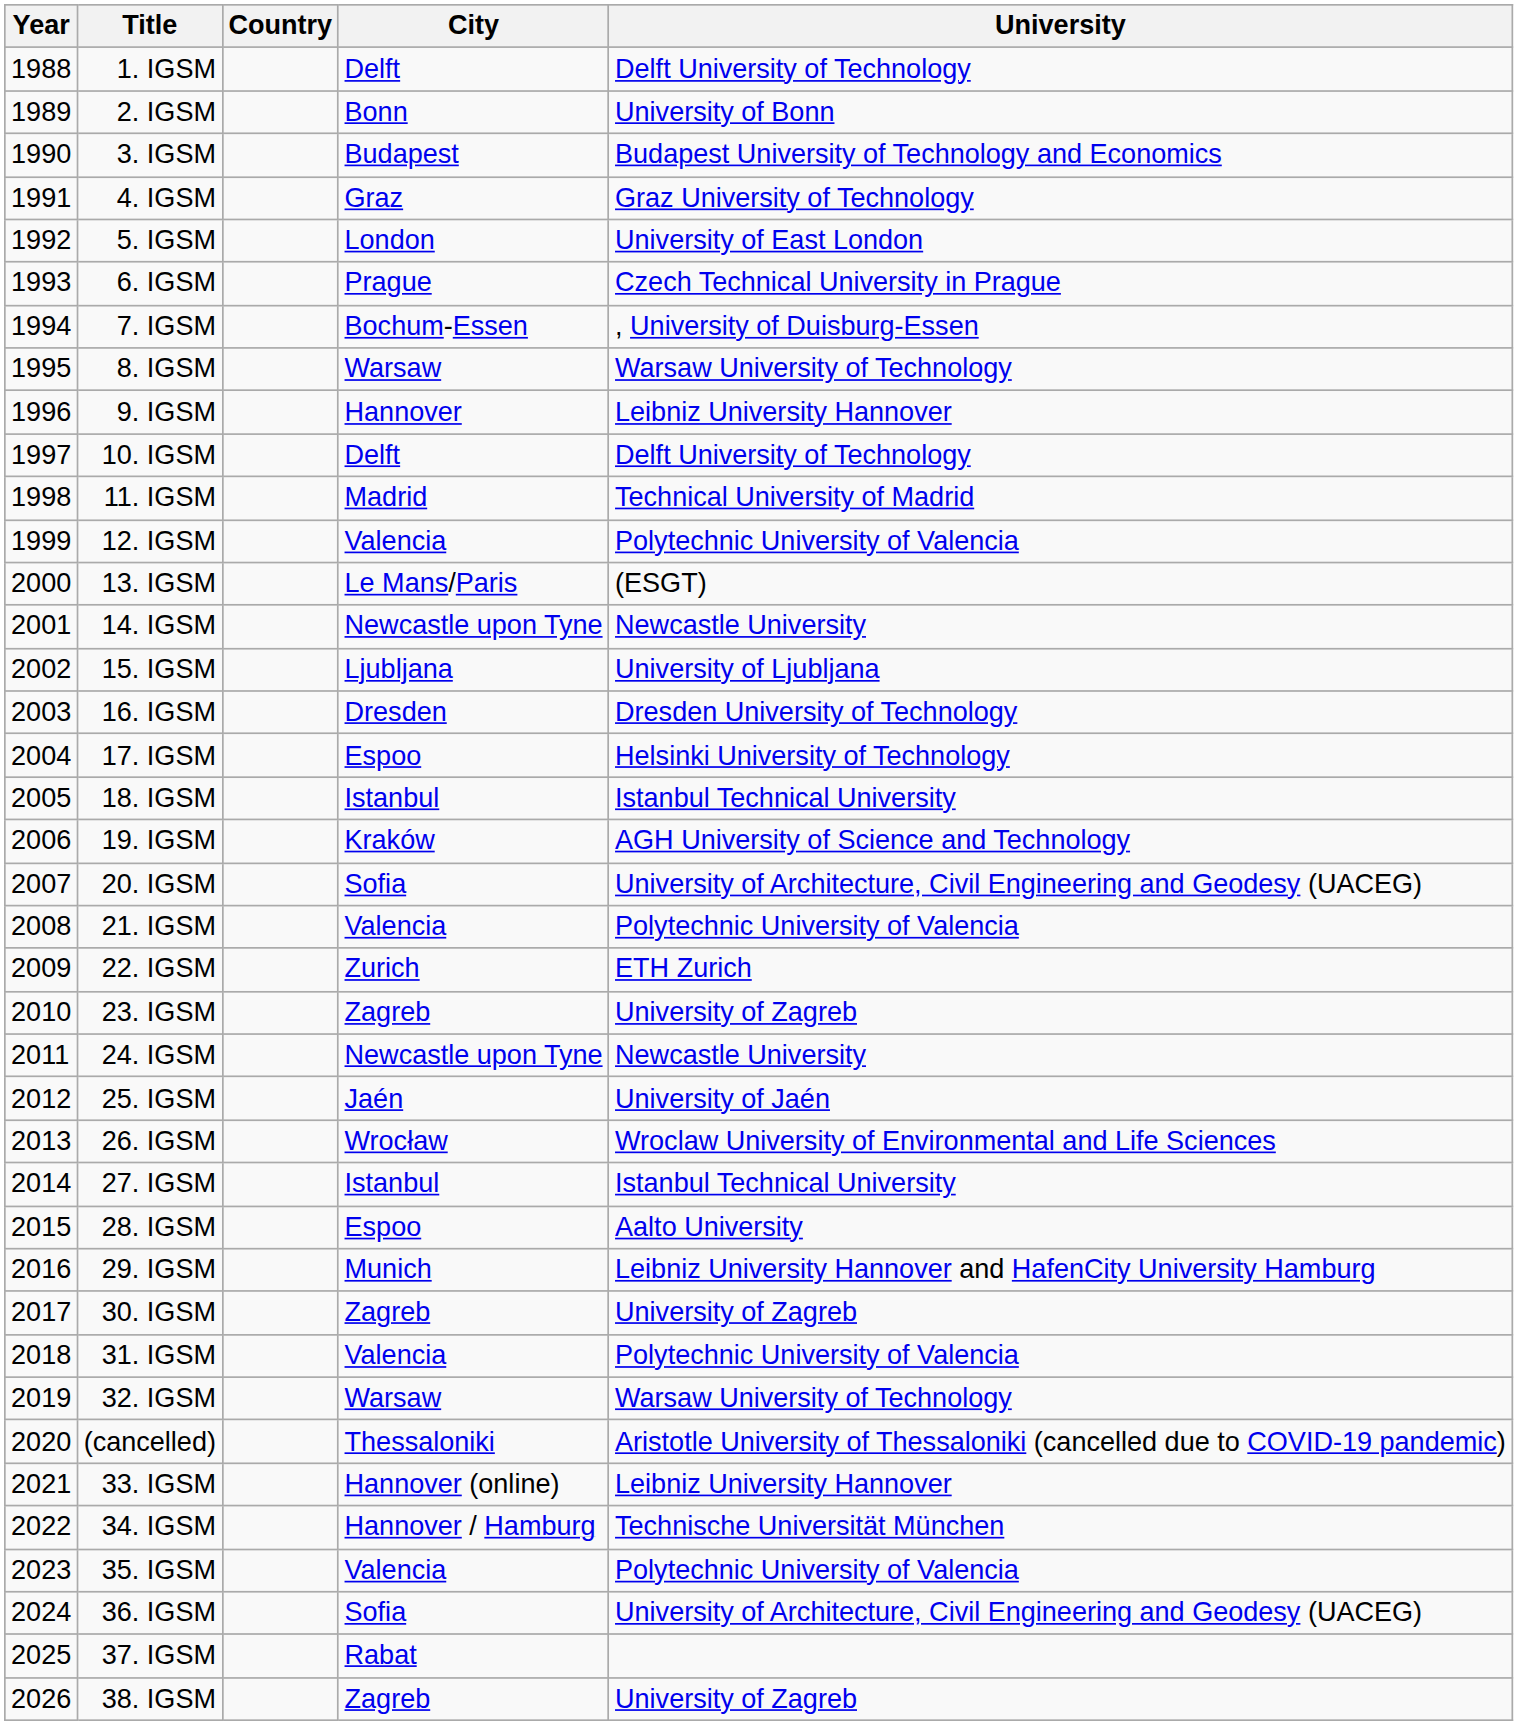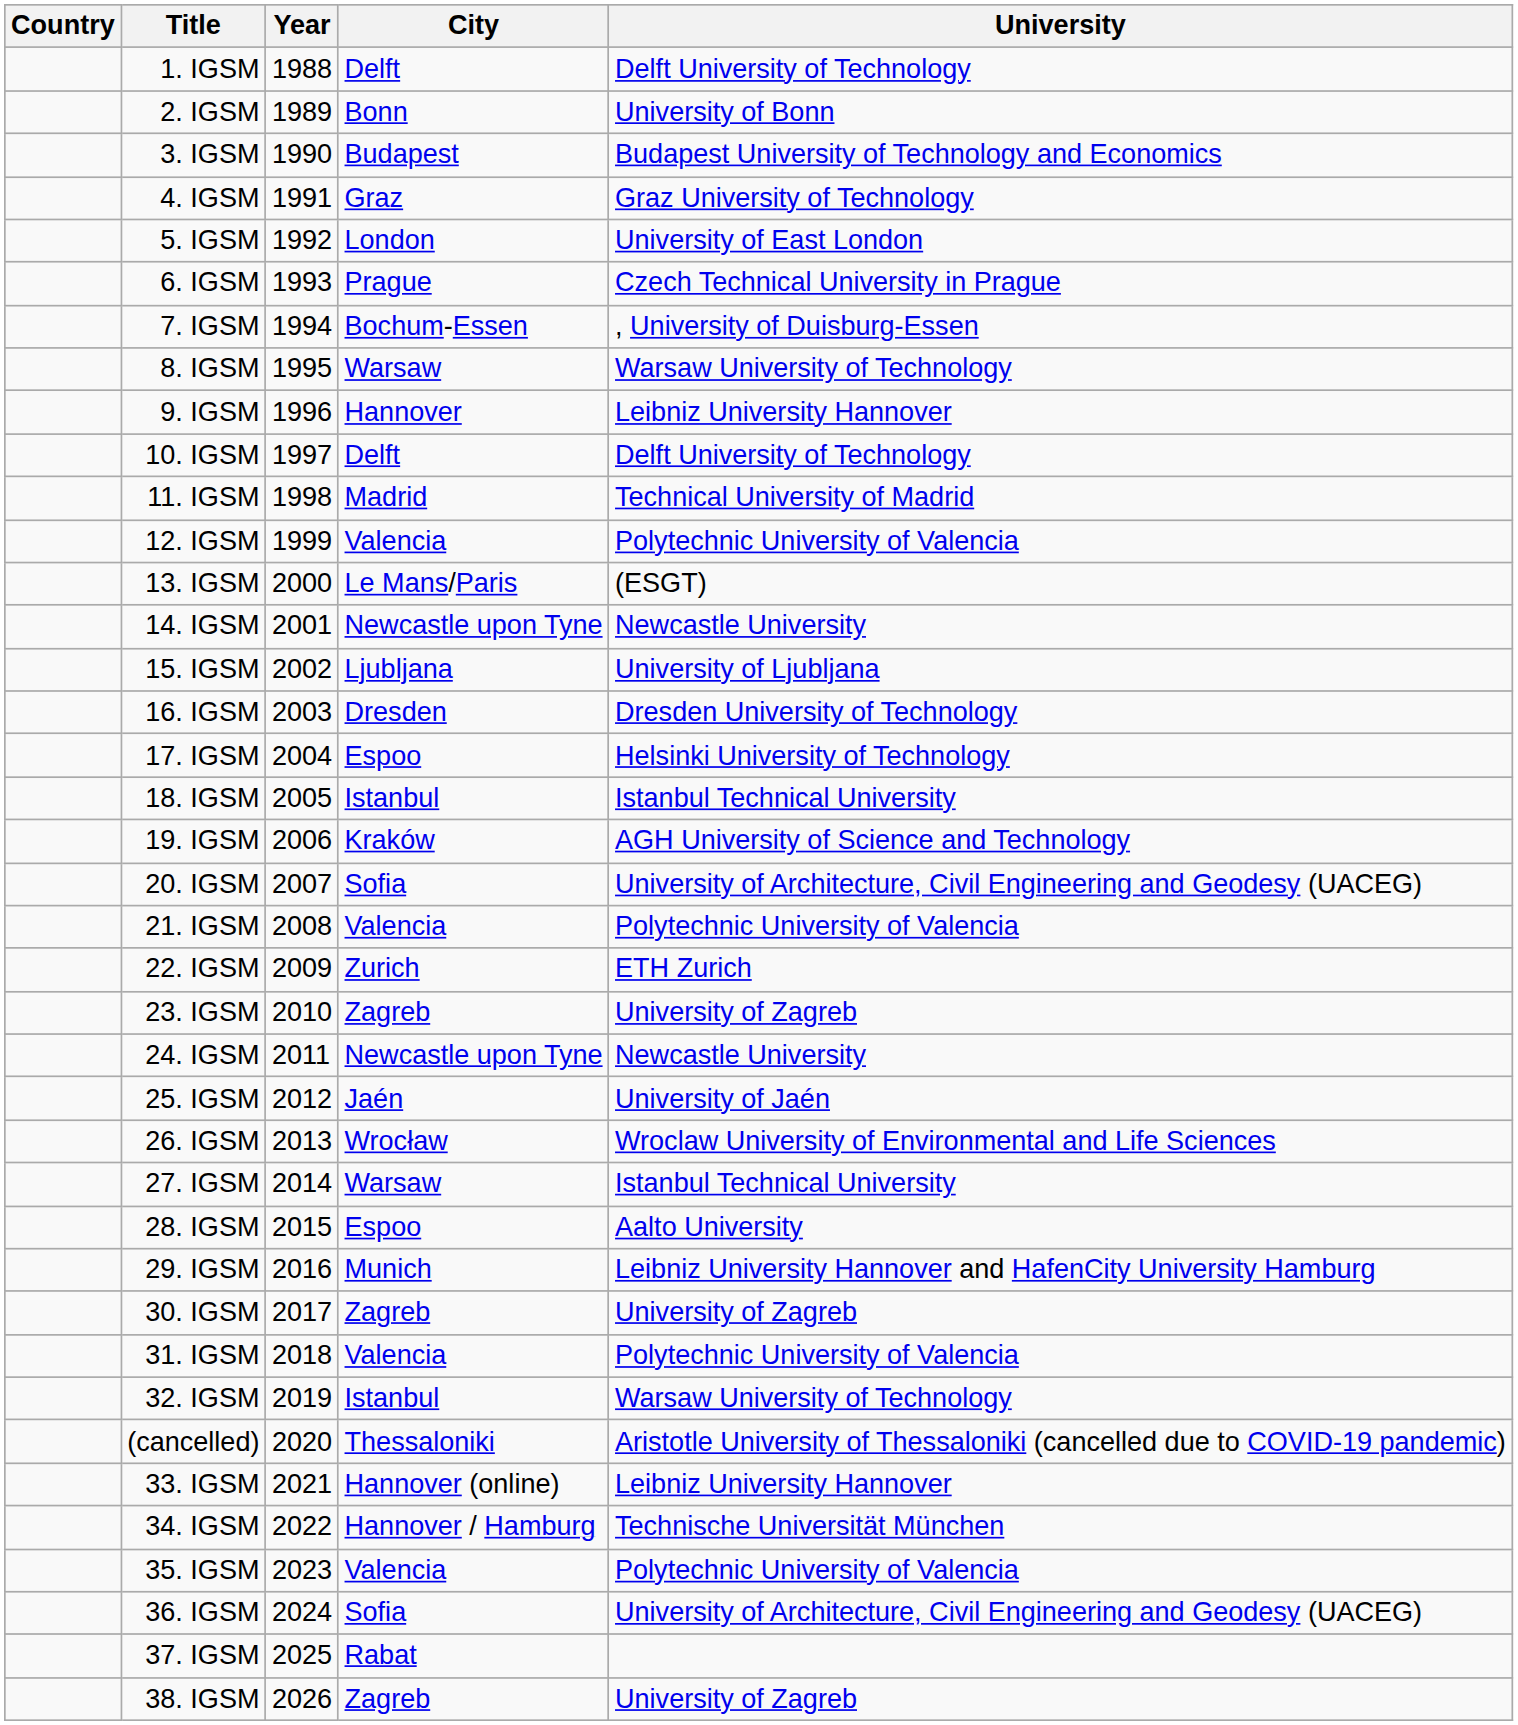columns swapped: Year <-> Country
27. IGSM | City: Istanbul -> Warsaw
32. IGSM | City: Warsaw -> Istanbul
